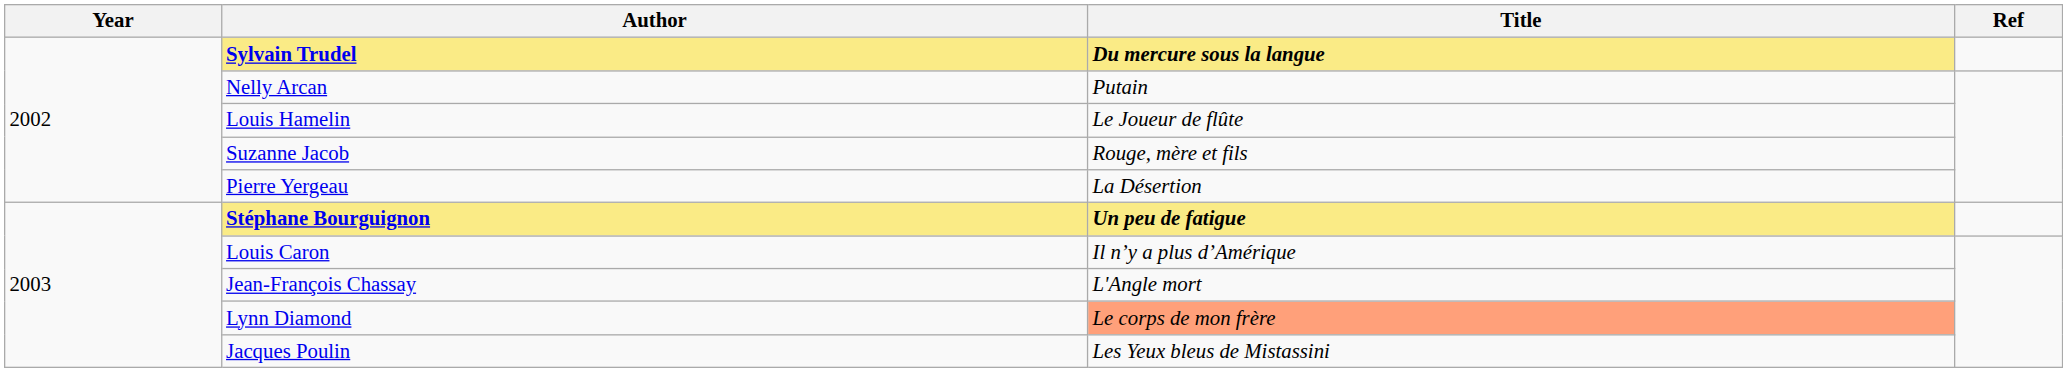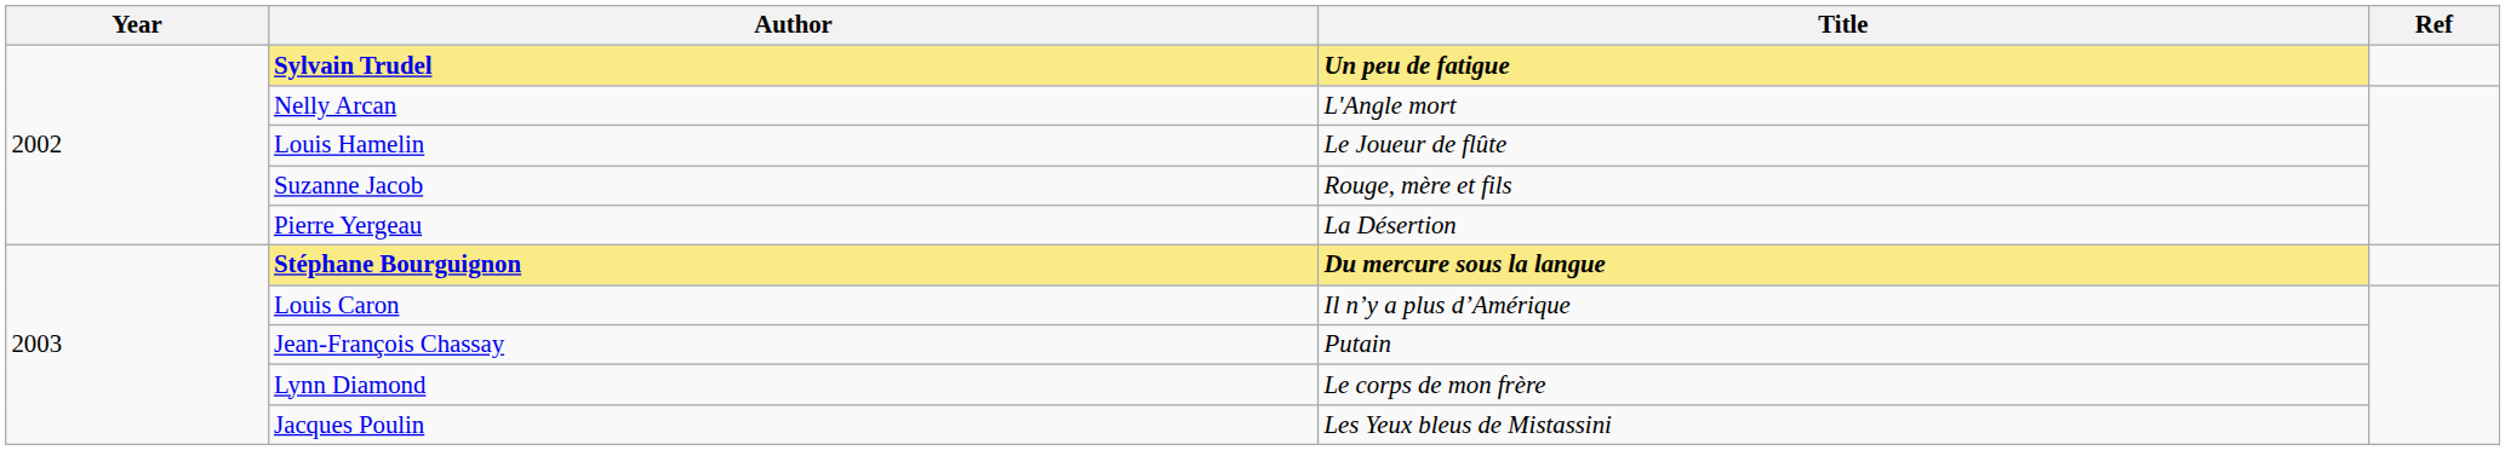Sylvain Trudel | Title: Du mercure sous la langue -> Un peu de fatigue
Nelly Arcan | Title: Putain -> L'Angle mort
Stéphane Bourguignon | Title: Un peu de fatigue -> Du mercure sous la langue
Jean-François Chassay | Title: L'Angle mort -> Putain
Lynn Diamond | Title: lightsalmon background -> no background
